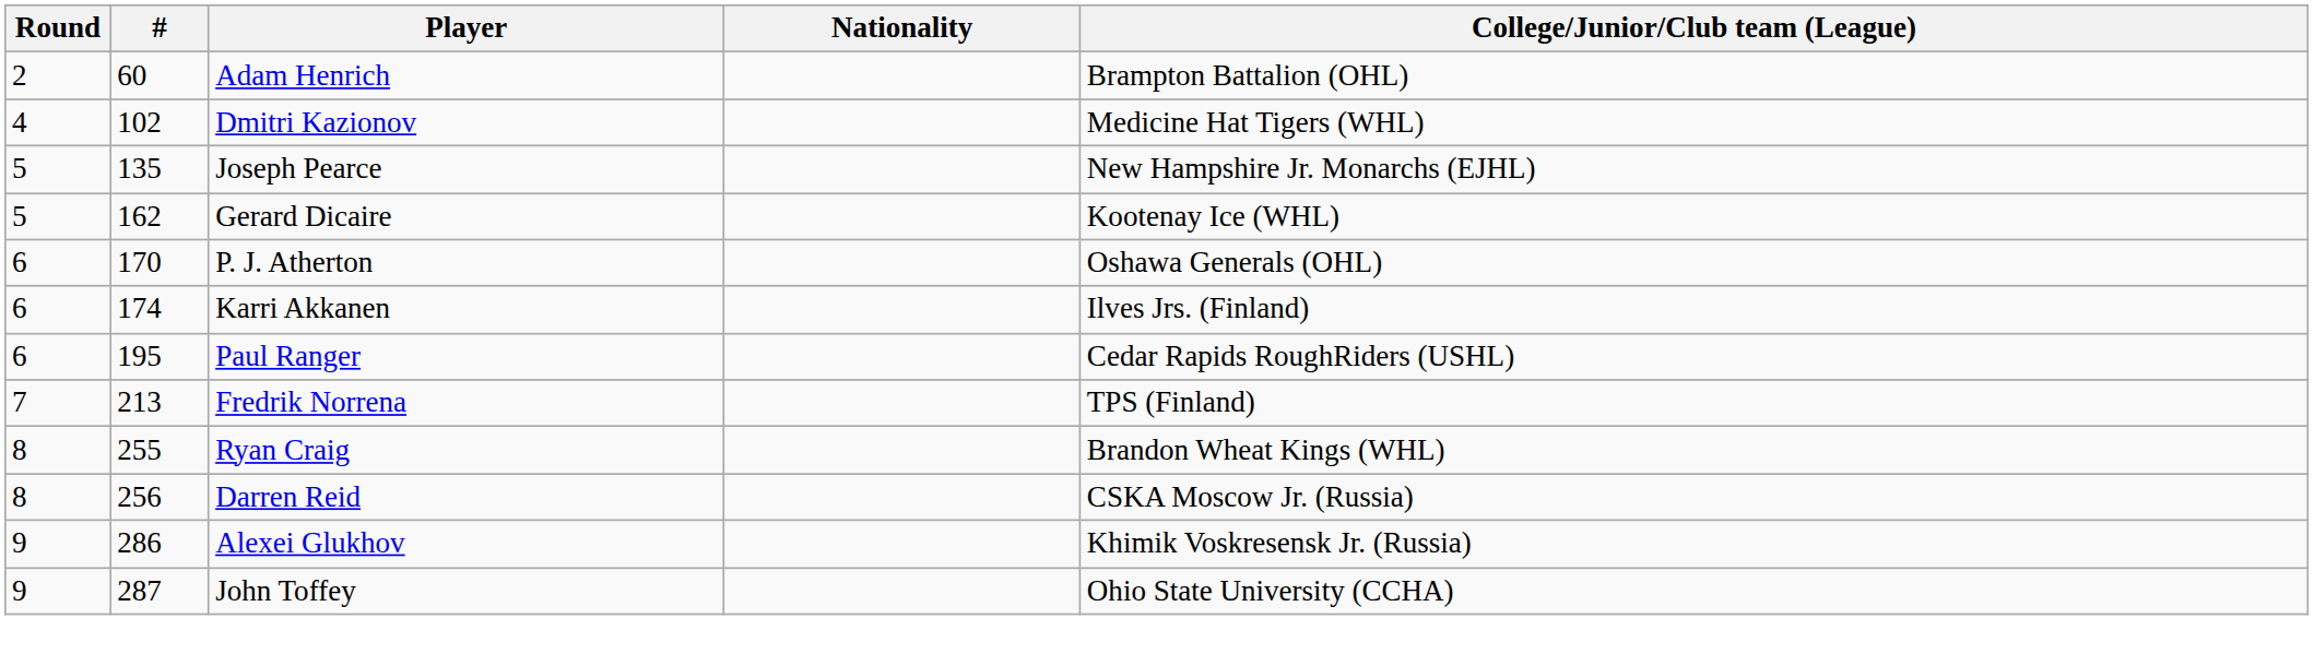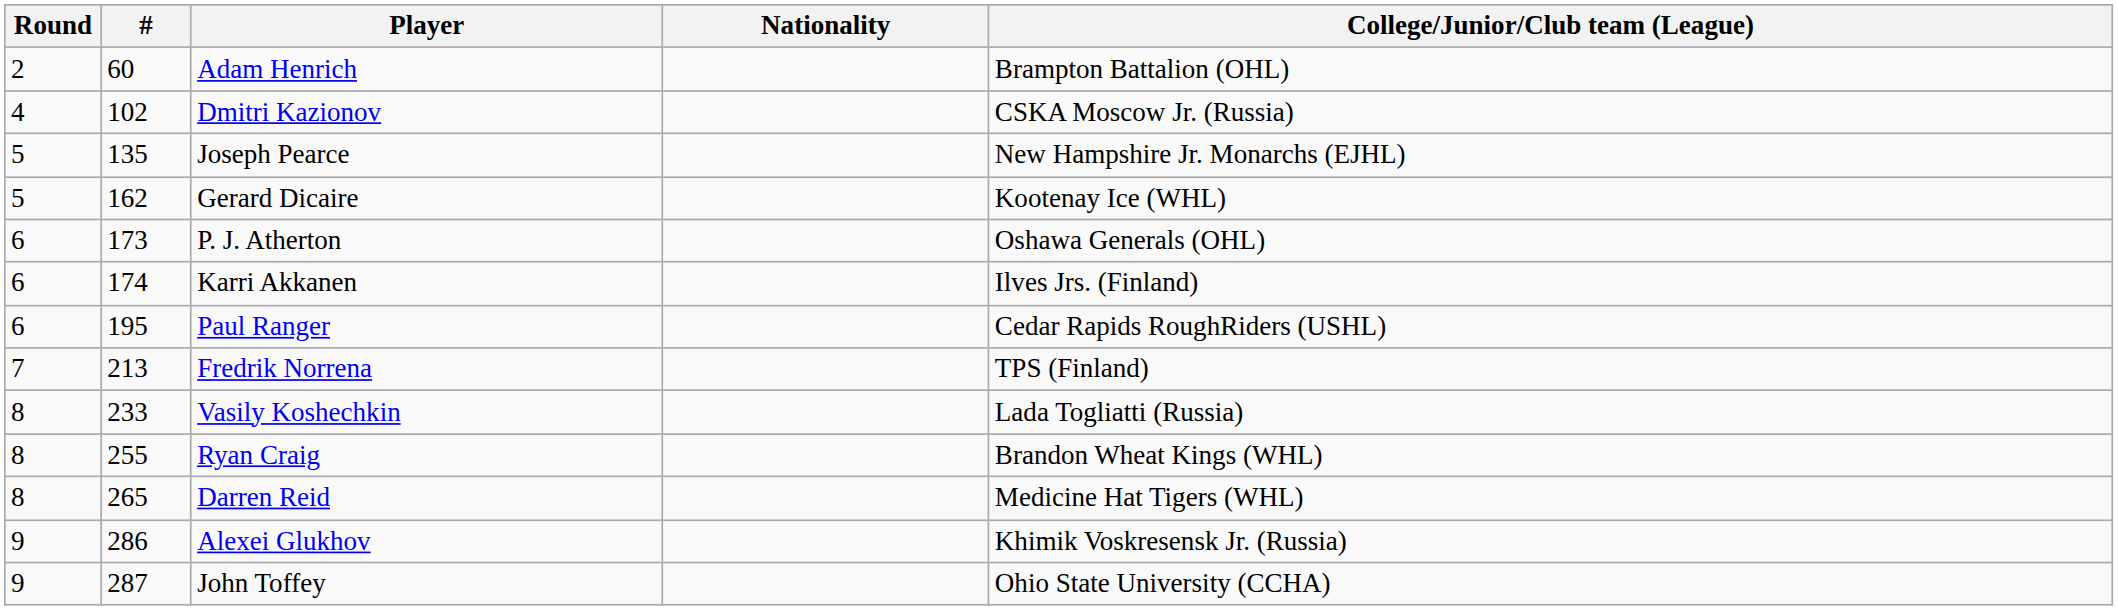Dmitri Kazionov | College/Junior/Club team (League): Medicine Hat Tigers (WHL) -> CSKA Moscow Jr. (Russia)
P. J. Atherton | #: 170 -> 173
+ row: 8 | 233 | Vasily Koshechkin | Lada Togliatti (Russia)
Darren Reid | #: 256 -> 265
Darren Reid | College/Junior/Club team (League): CSKA Moscow Jr. (Russia) -> Medicine Hat Tigers (WHL)
